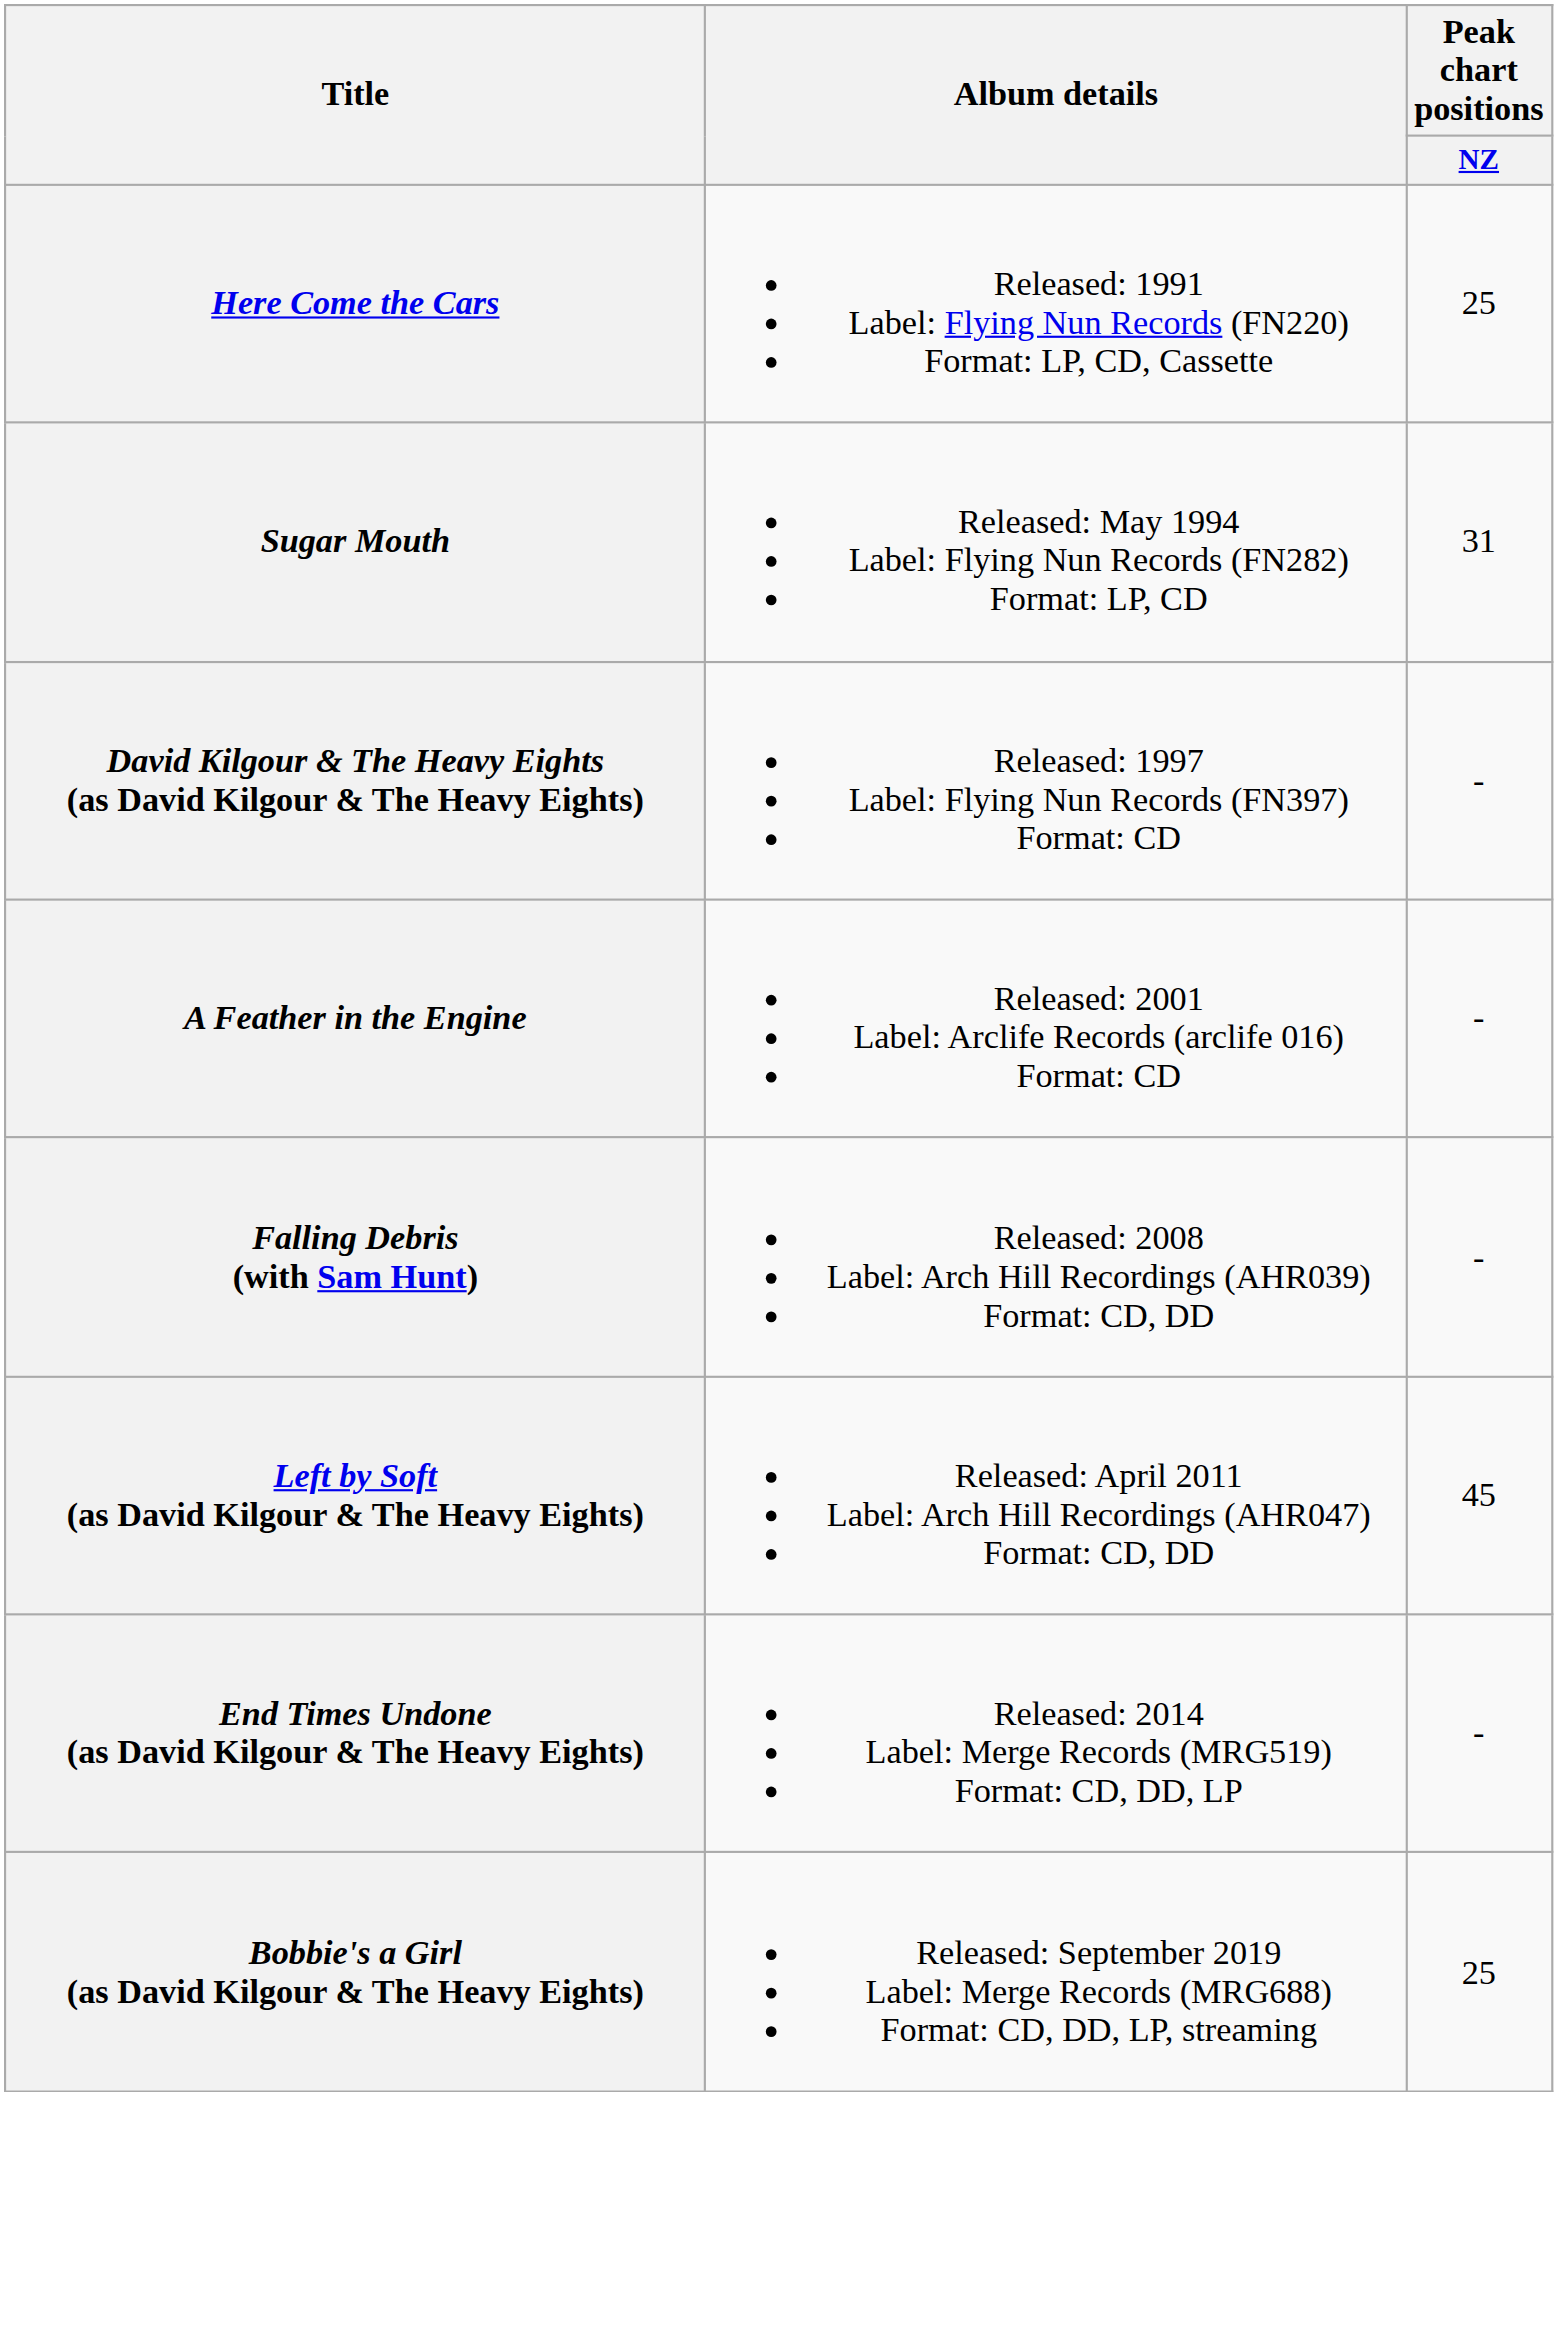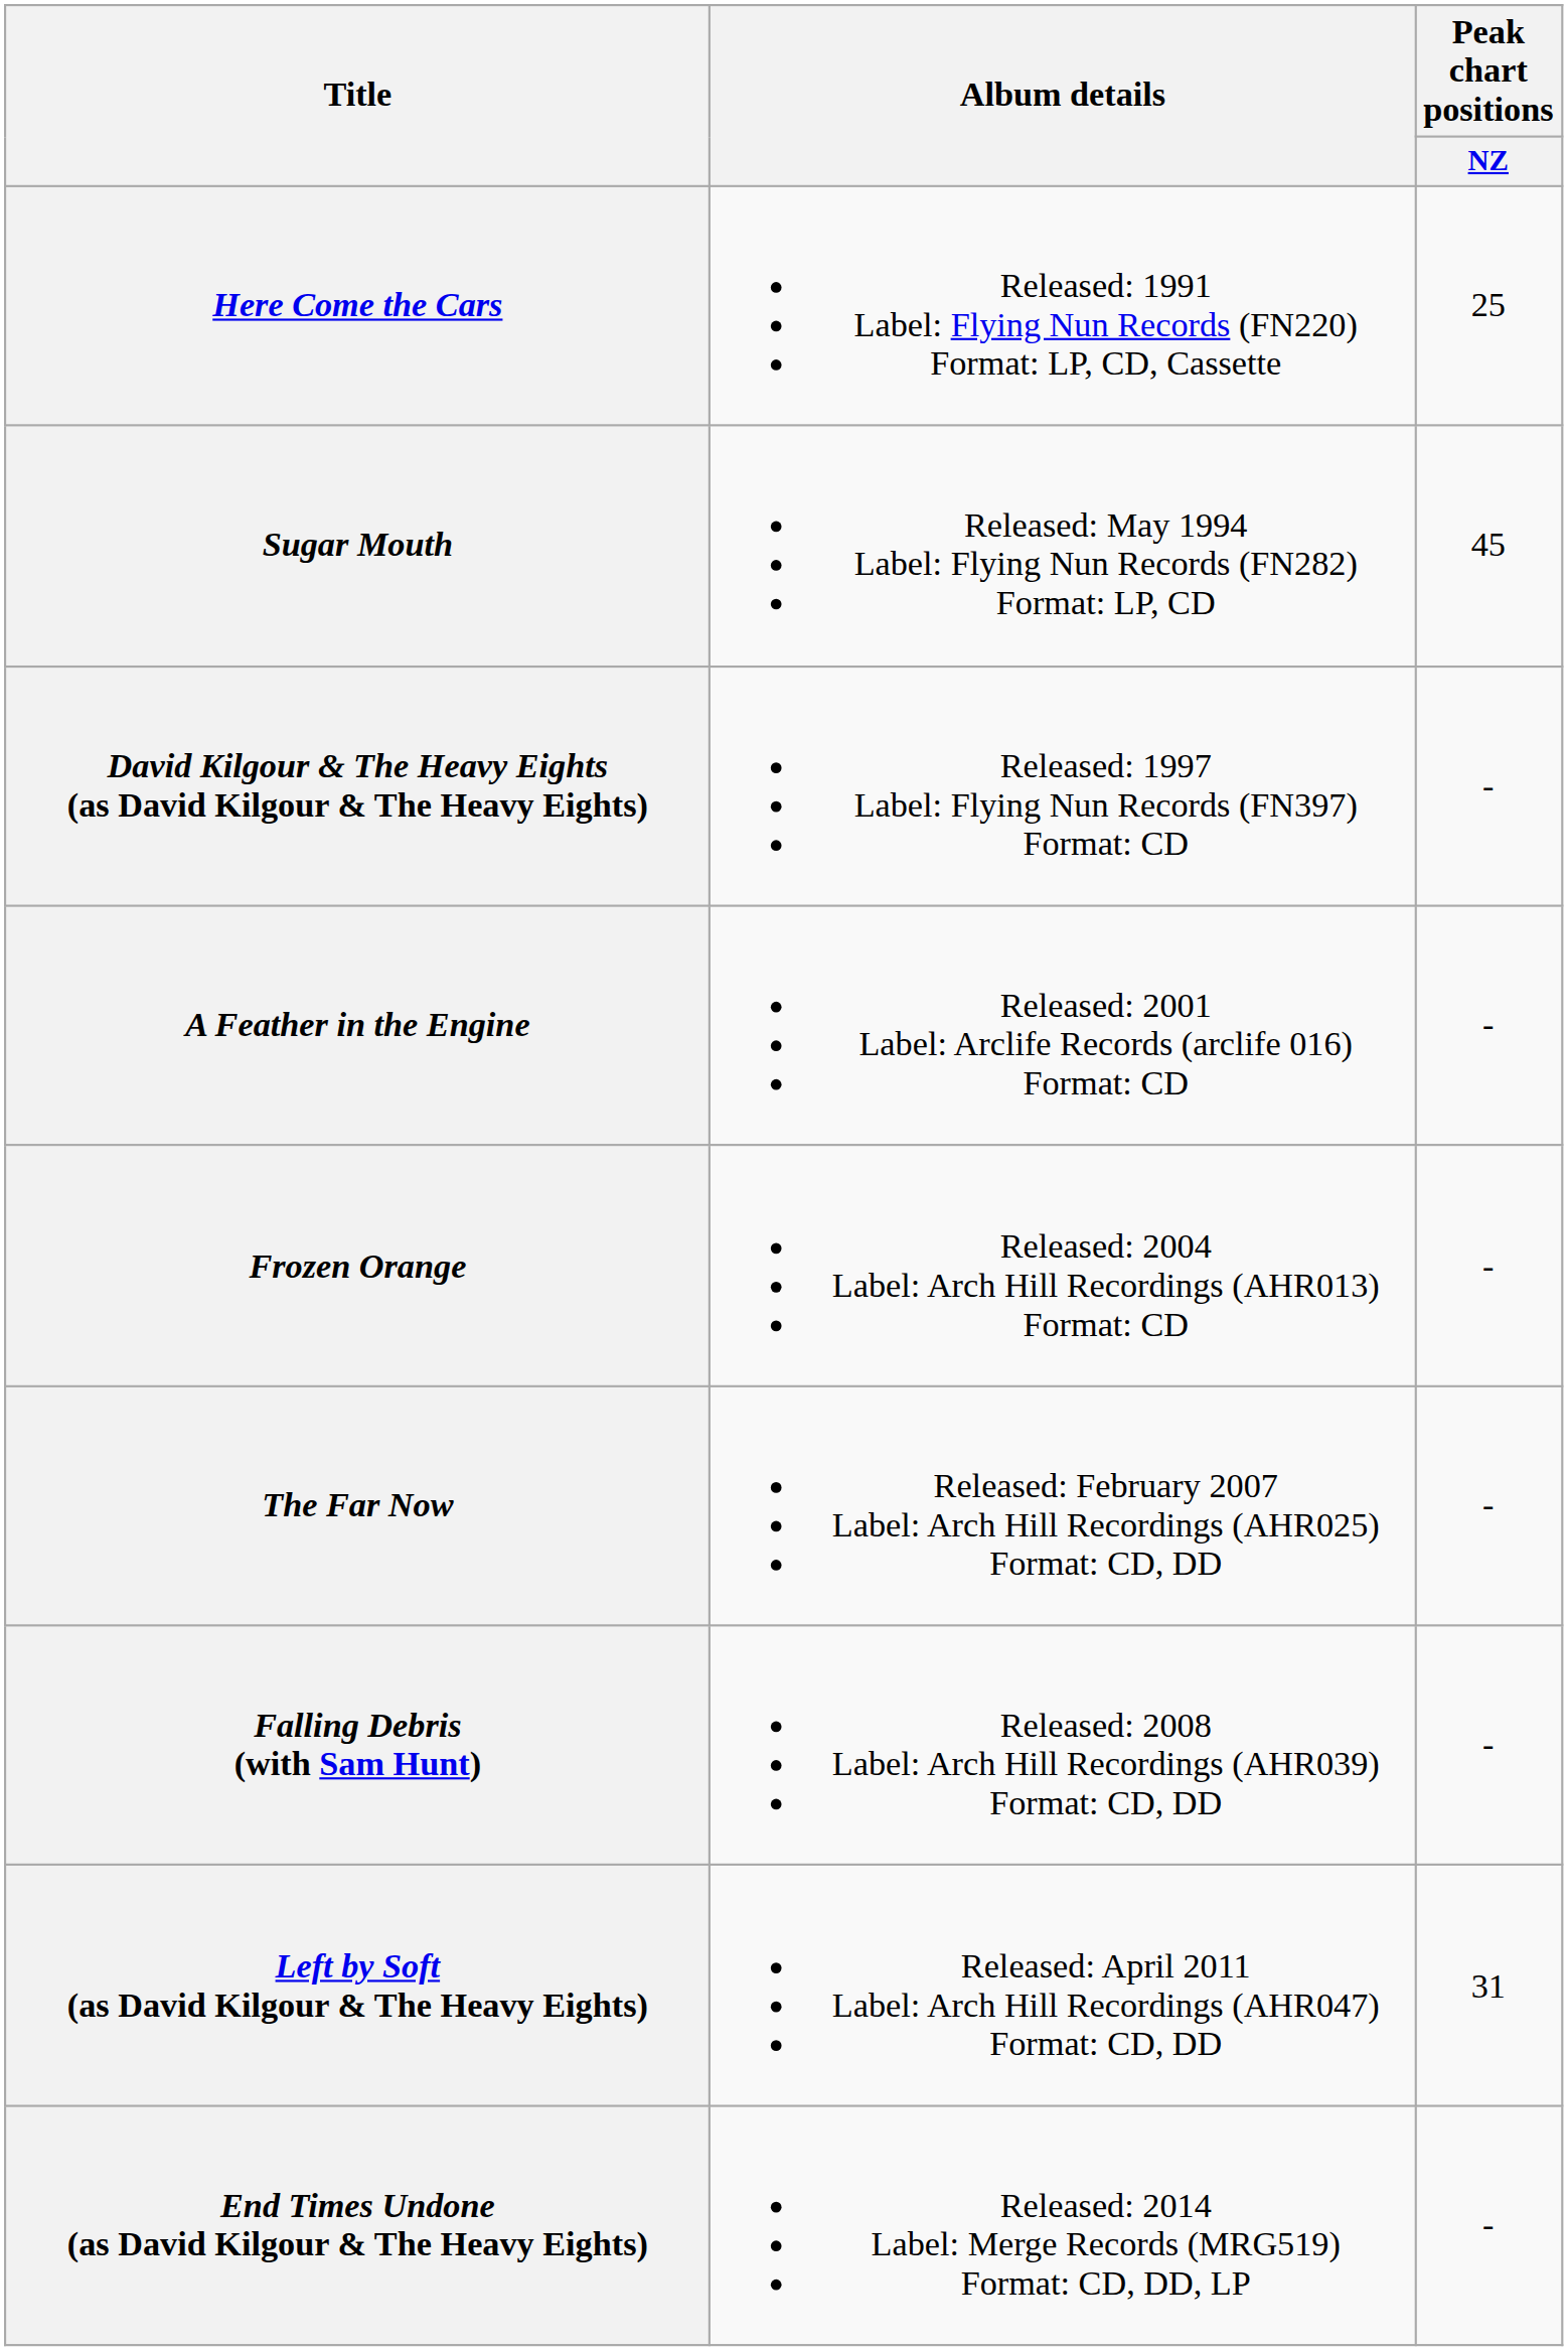Sugar Mouth | Peak chart positions / NZ: 31 -> 45
+ row: Frozen Orange | Released: 2004 Label: Arch Hill Recordings (AHR013) Format: CD | -
+ row: The Far Now | Released: February 2007 Label: Arch Hill Recordings (AHR025) Format: CD, DD | -
Left by Soft (as David Kilgour & The Heavy Eights) | Peak chart positions / NZ: 45 -> 31
- row: Bobbie's a Girl (as David Kilgour & The Heavy Eights) | Released: September 2019 Label: Merge Records (MRG688) Format: CD, DD, LP, streaming | 25
